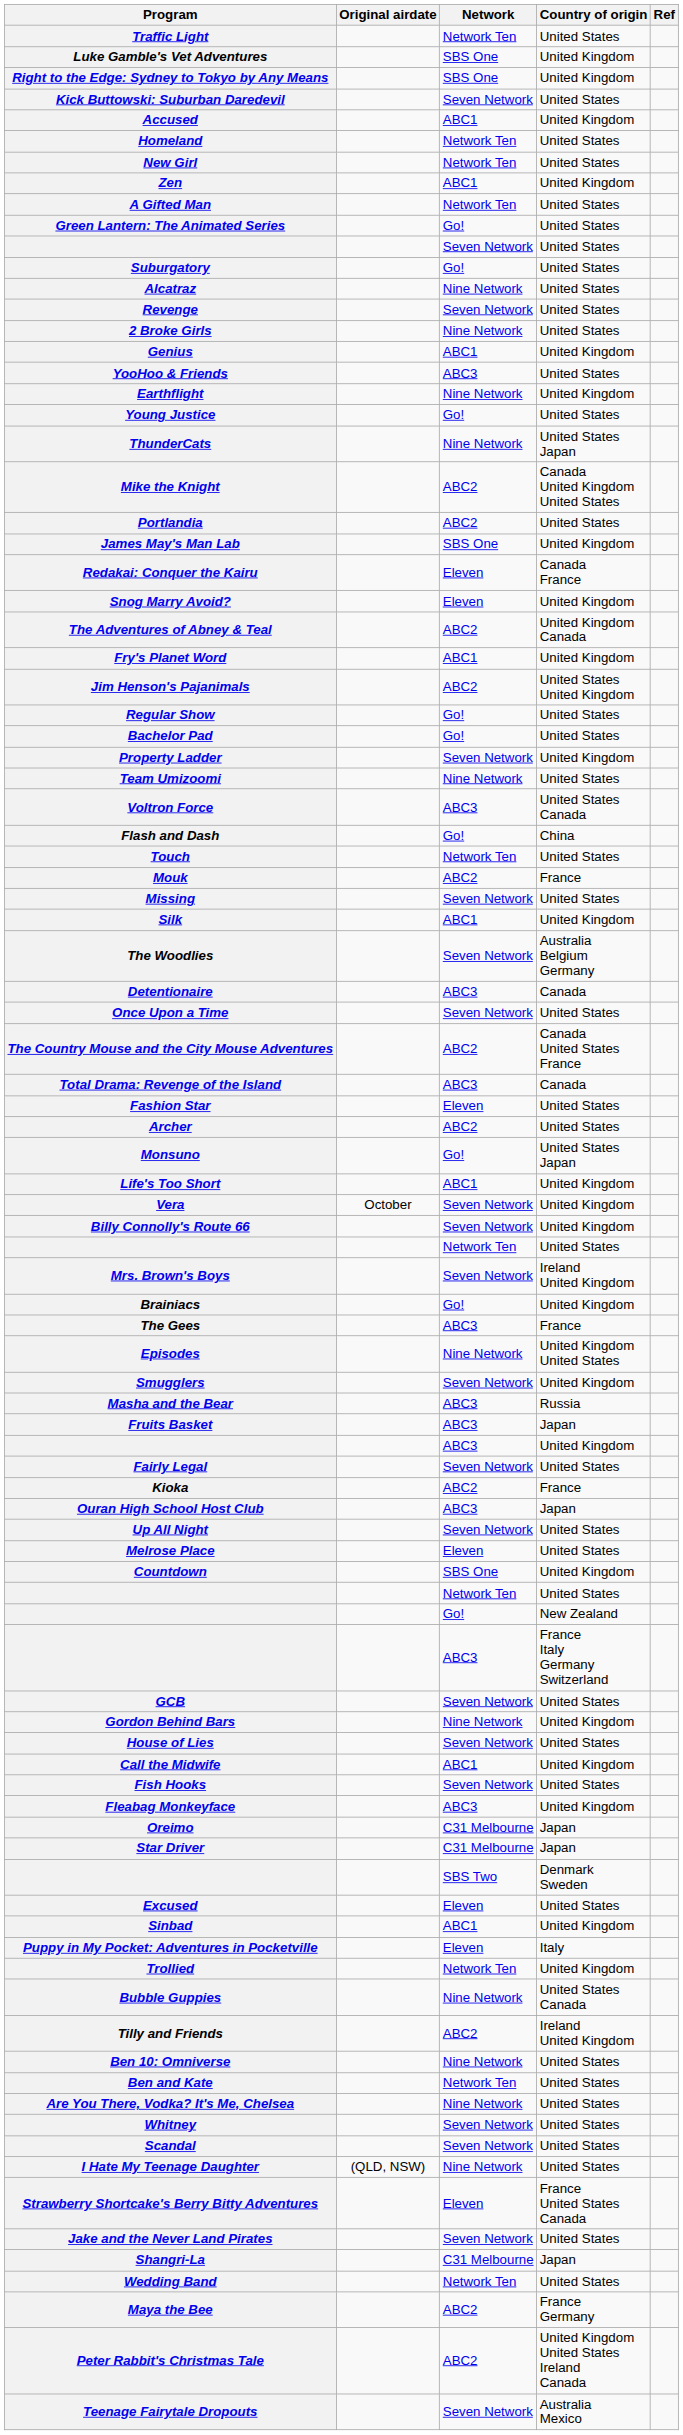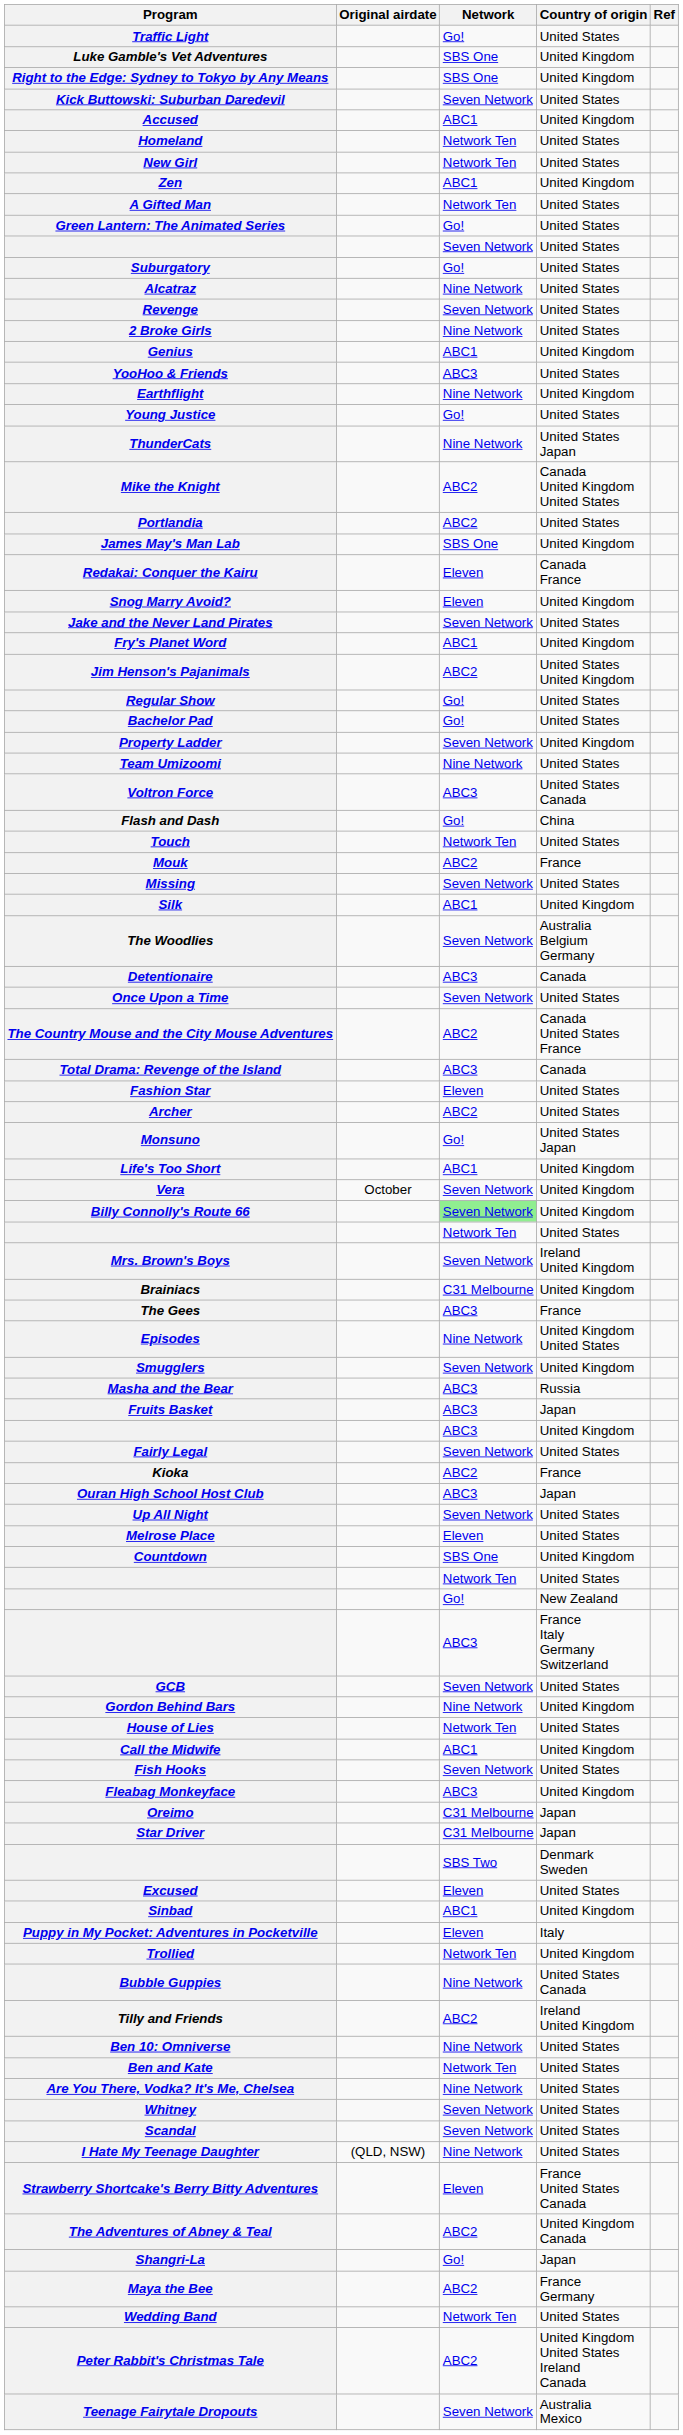Traffic Light | Network: Network Ten -> Go!
rows swapped: Jake and the Never Land Pirates <-> The Adventures of Abney & Teal
Billy Connolly's Route 66 | Network: no background -> lightgreen background
Brainiacs | Network: Go! -> C31 Melbourne
House of Lies | Network: Seven Network -> Network Ten
Shangri-La | Network: C31 Melbourne -> Go!
rows swapped: Wedding Band <-> Maya the Bee
